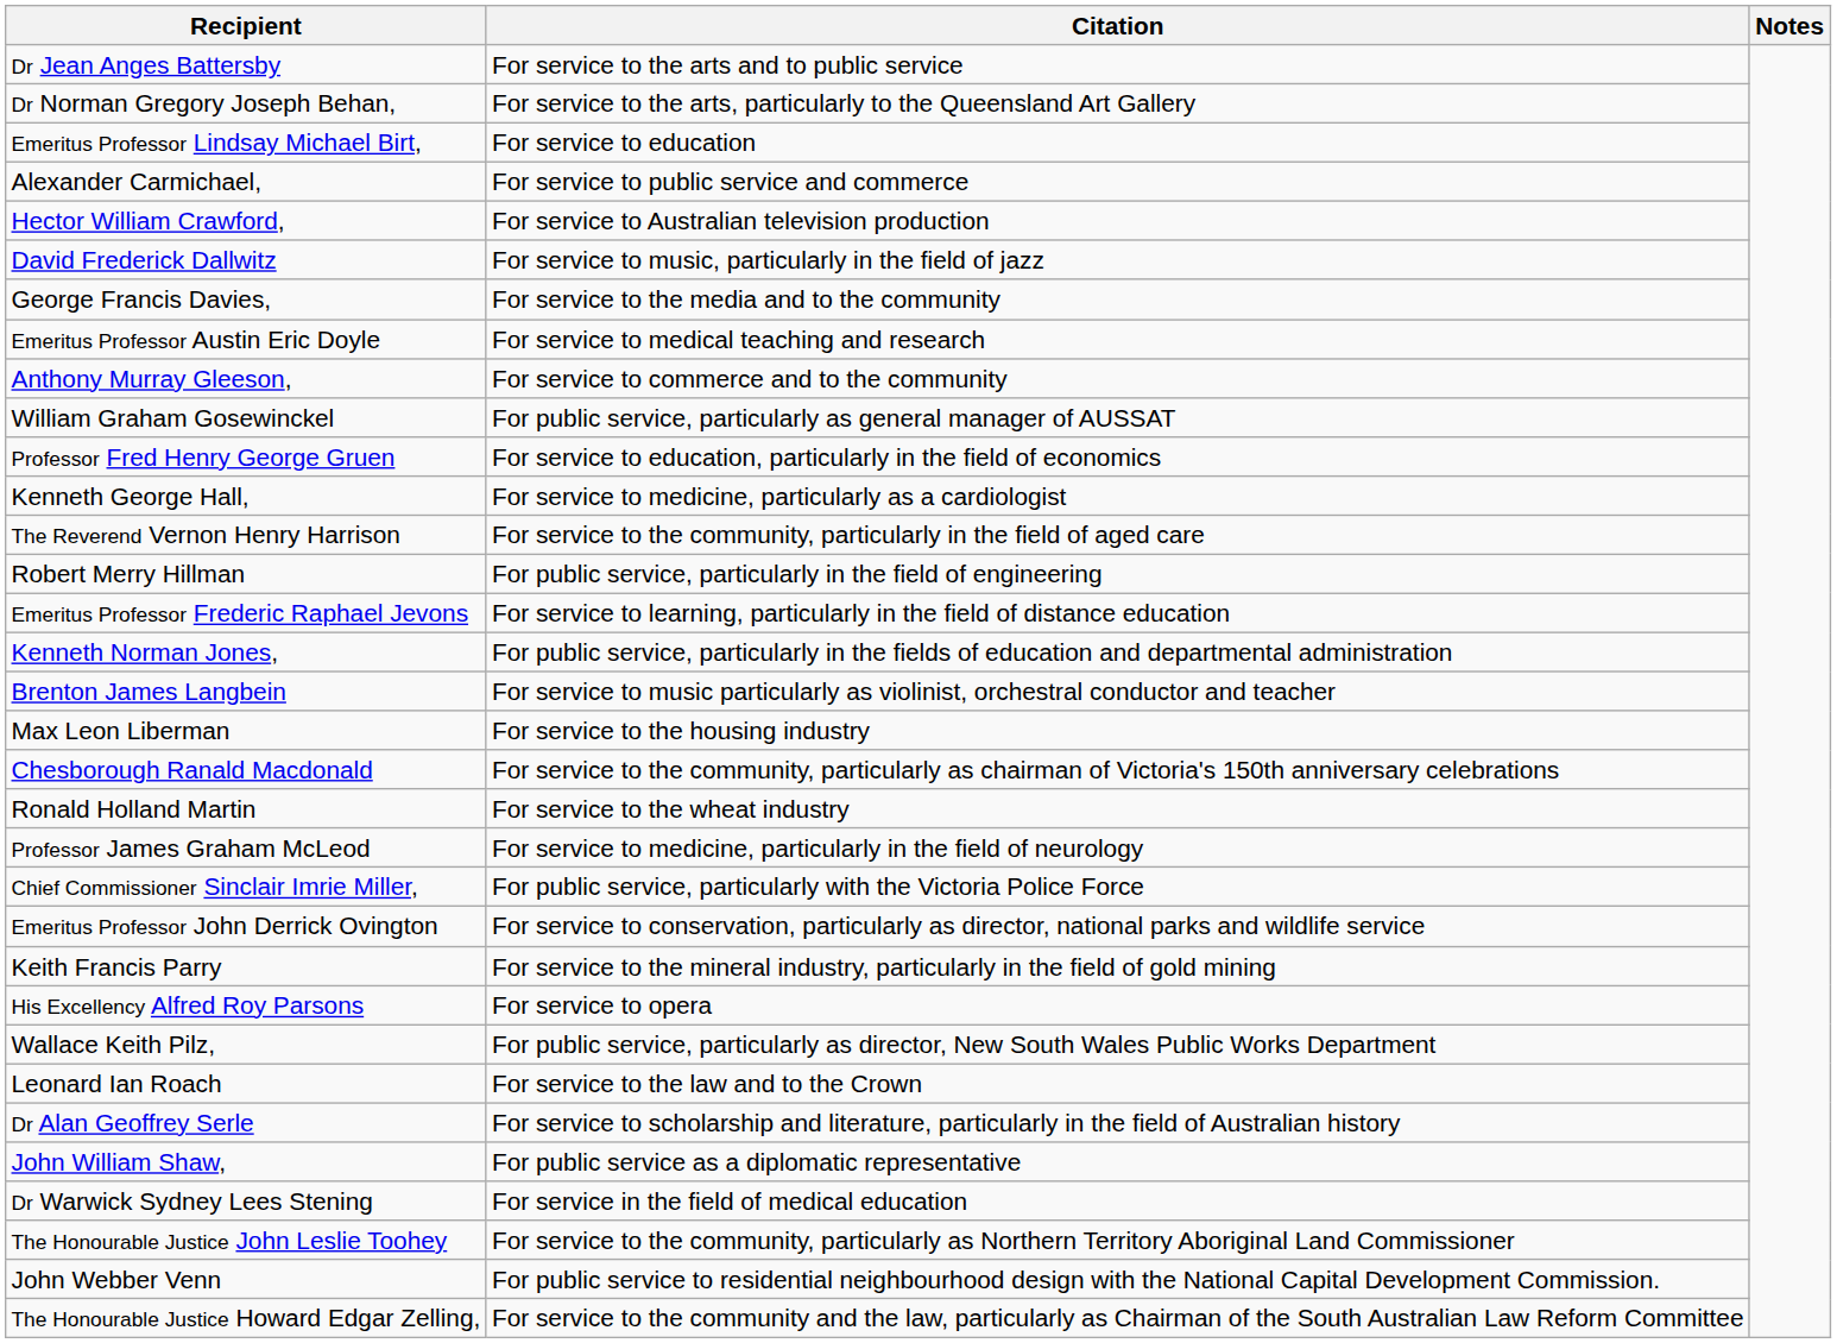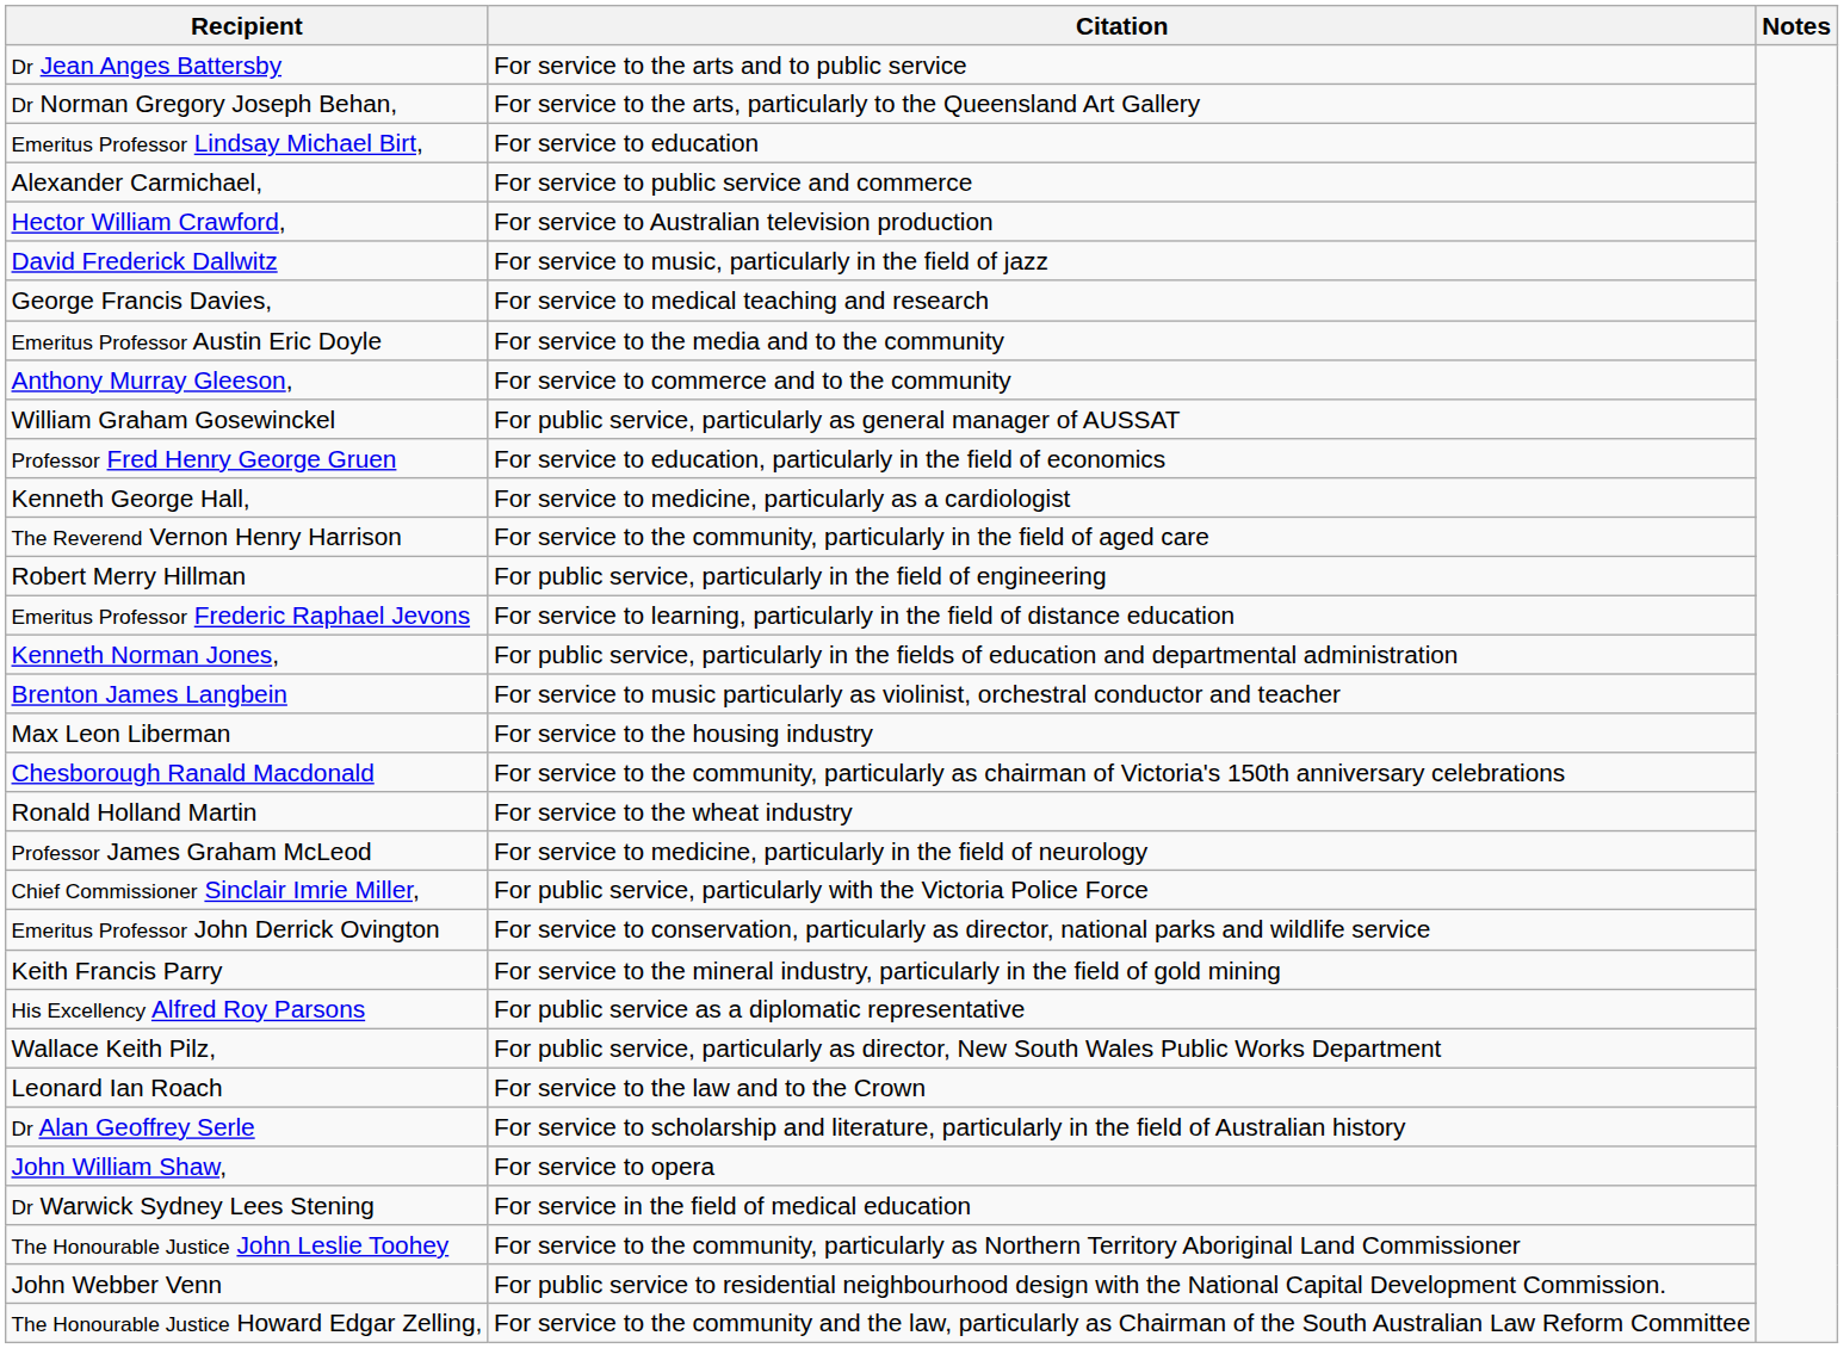George Francis Davies, | Citation: For service to the media and to the community -> For service to medical teaching and research
Emeritus Professor Austin Eric Doyle | Citation: For service to medical teaching and research -> For service to the media and to the community
His Excellency Alfred Roy Parsons | Citation: For service to opera -> For public service as a diplomatic representative
John William Shaw, | Citation: For public service as a diplomatic representative -> For service to opera
